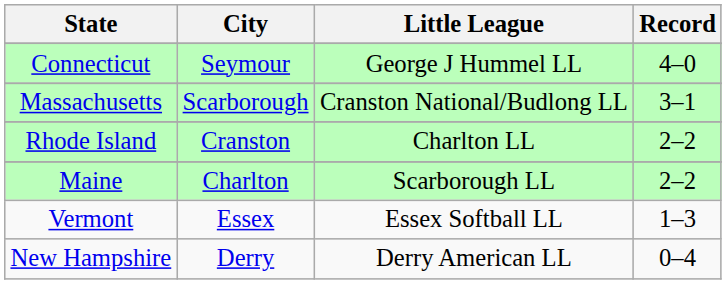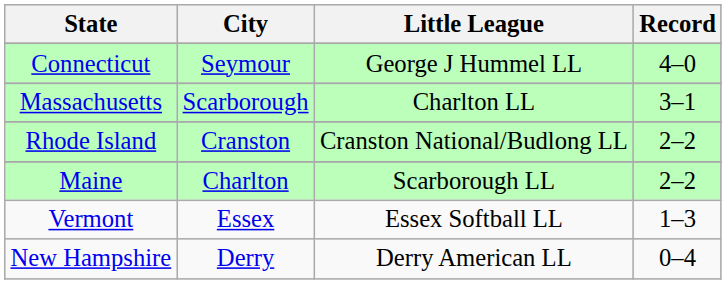Massachusetts | Little League: Cranston National/Budlong LL -> Charlton LL
Rhode Island | Little League: Charlton LL -> Cranston National/Budlong LL
